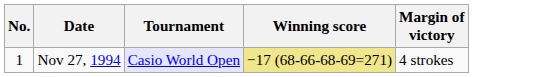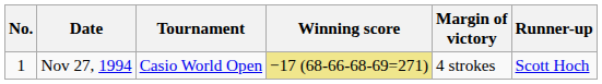+ column: Runner-up | Scott Hoch
Nov 27, 1994 | Tournament: lavender background -> no background
